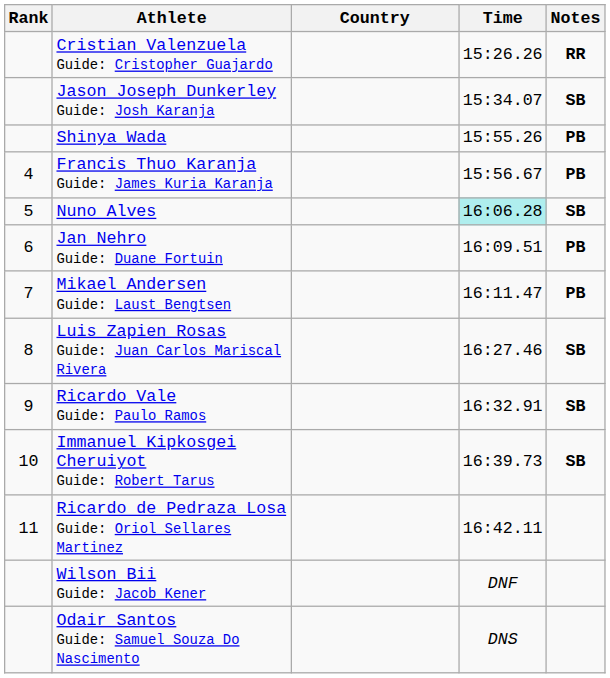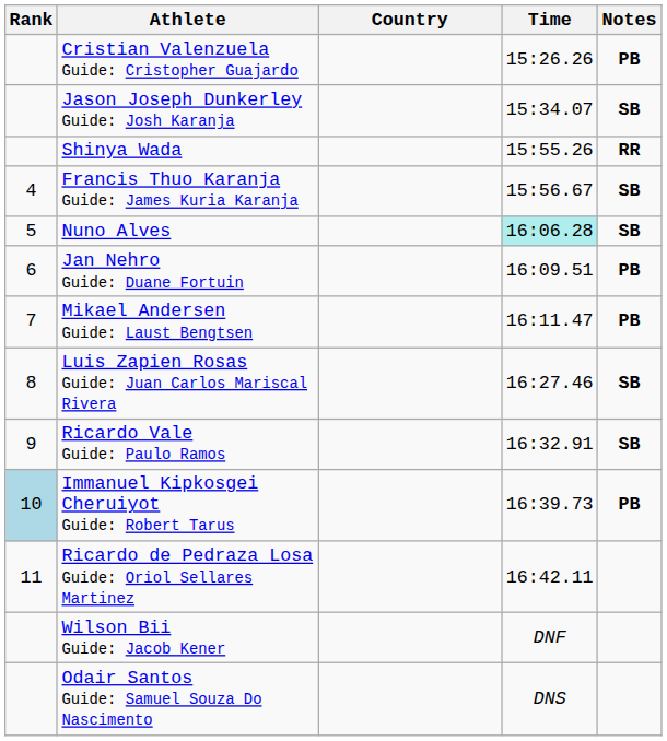Cristian Valenzuela Guide: Cristopher Guajardo | Notes: RR -> PB
Shinya Wada | Notes: PB -> RR
Francis Thuo Karanja Guide: James Kuria Karanja | Notes: PB -> SB
Immanuel Kipkosgei Cheruiyot Guide: Robert Tarus | Rank: no background -> lightblue background
Immanuel Kipkosgei Cheruiyot Guide: Robert Tarus | Notes: SB -> PB
